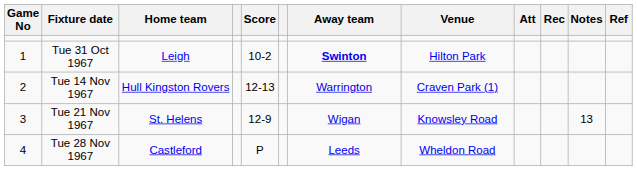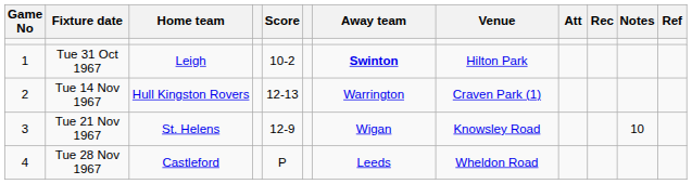Tue 21 Nov 1967 | Notes: 13 -> 10
